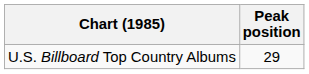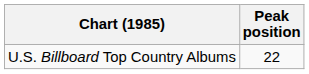U.S. Billboard Top Country Albums | Peak position: 29 -> 22
